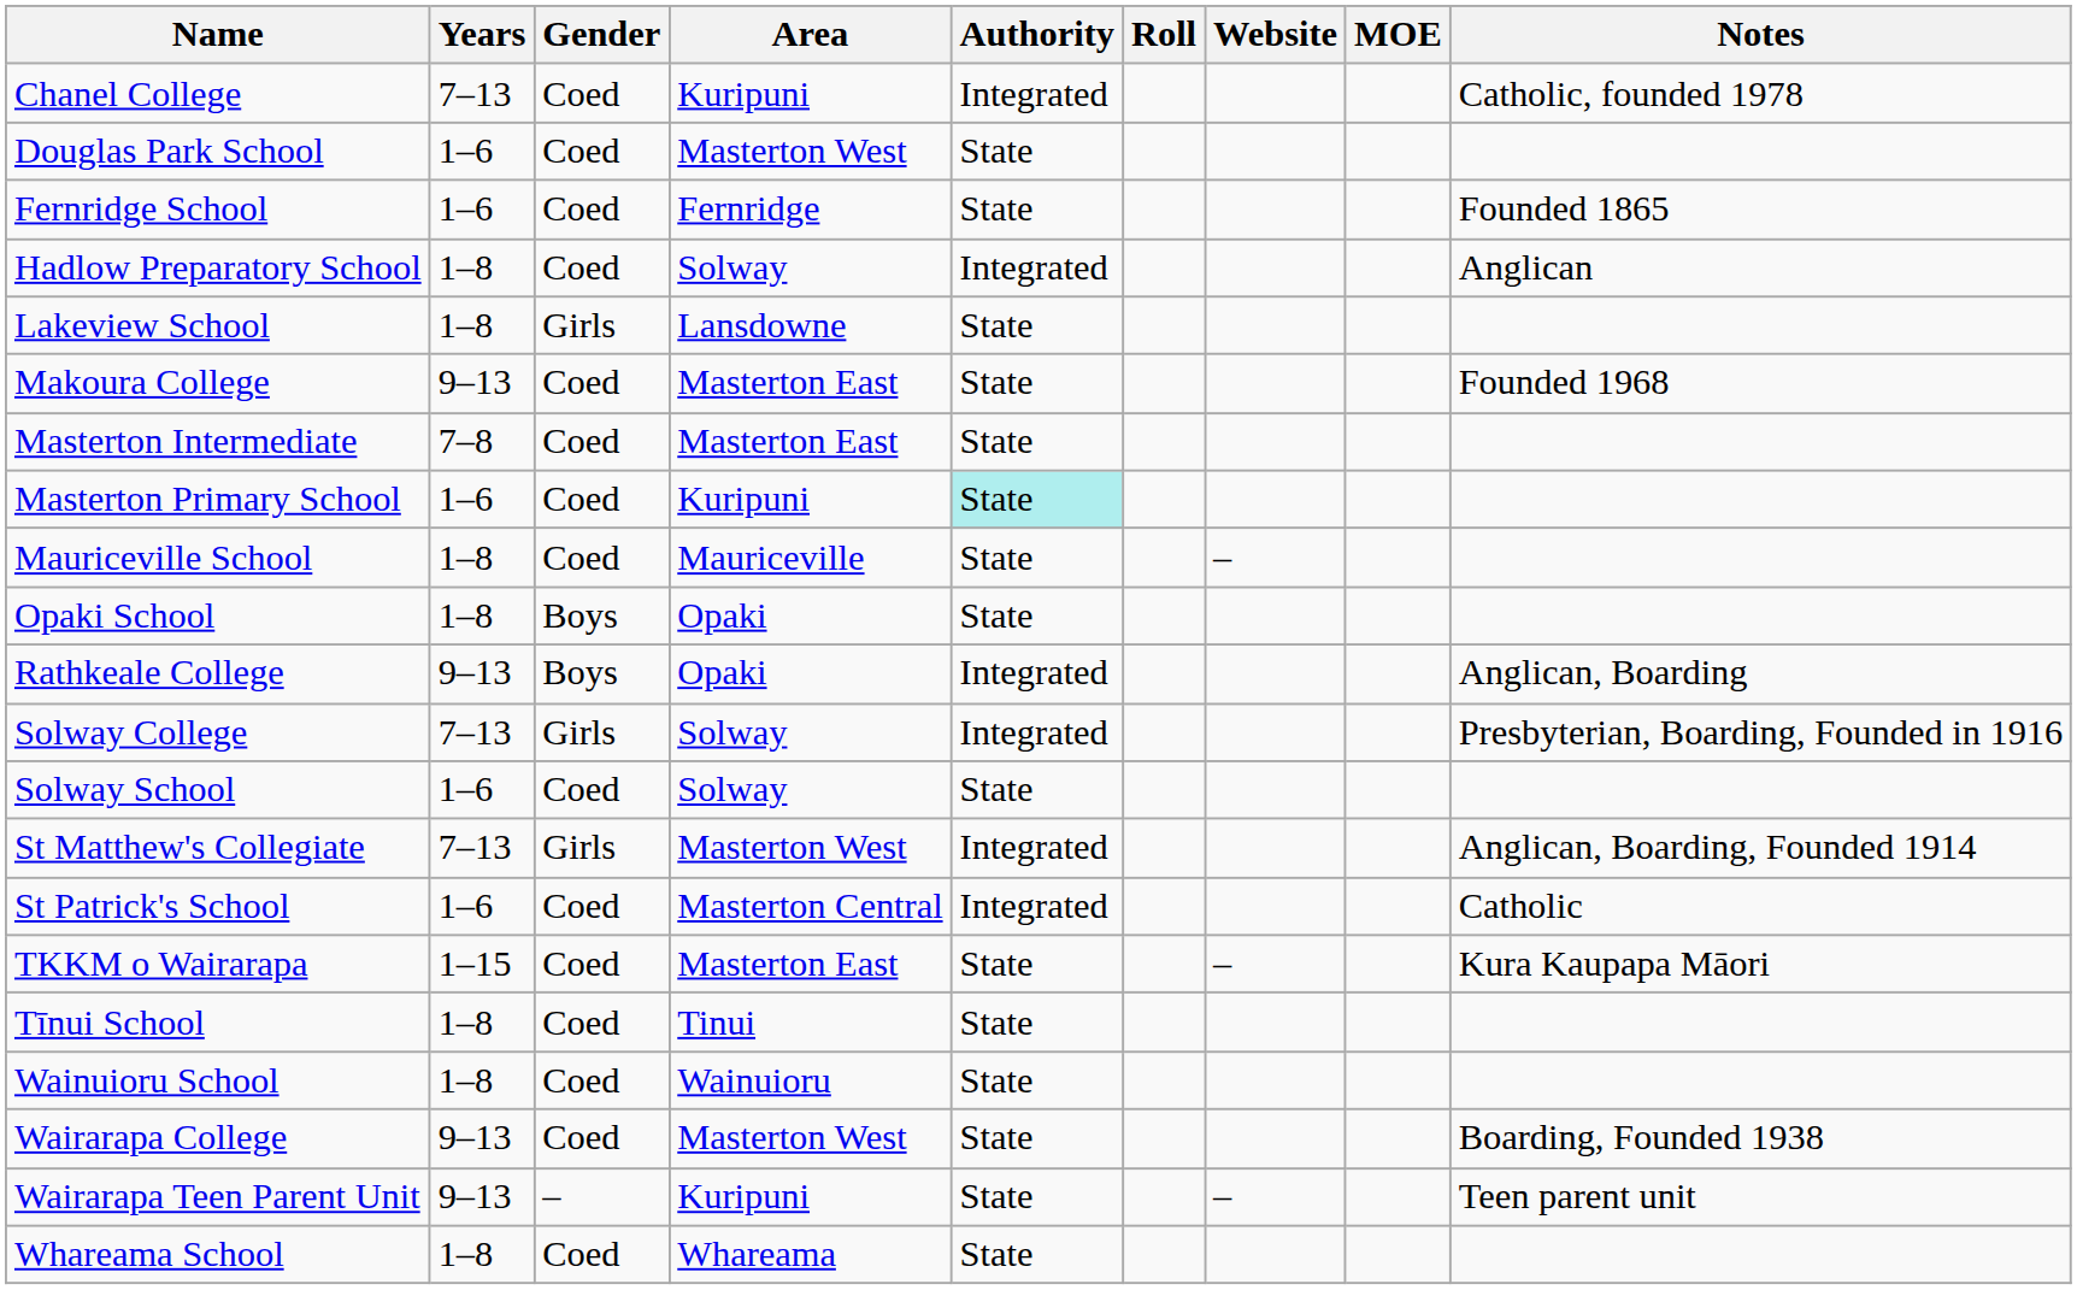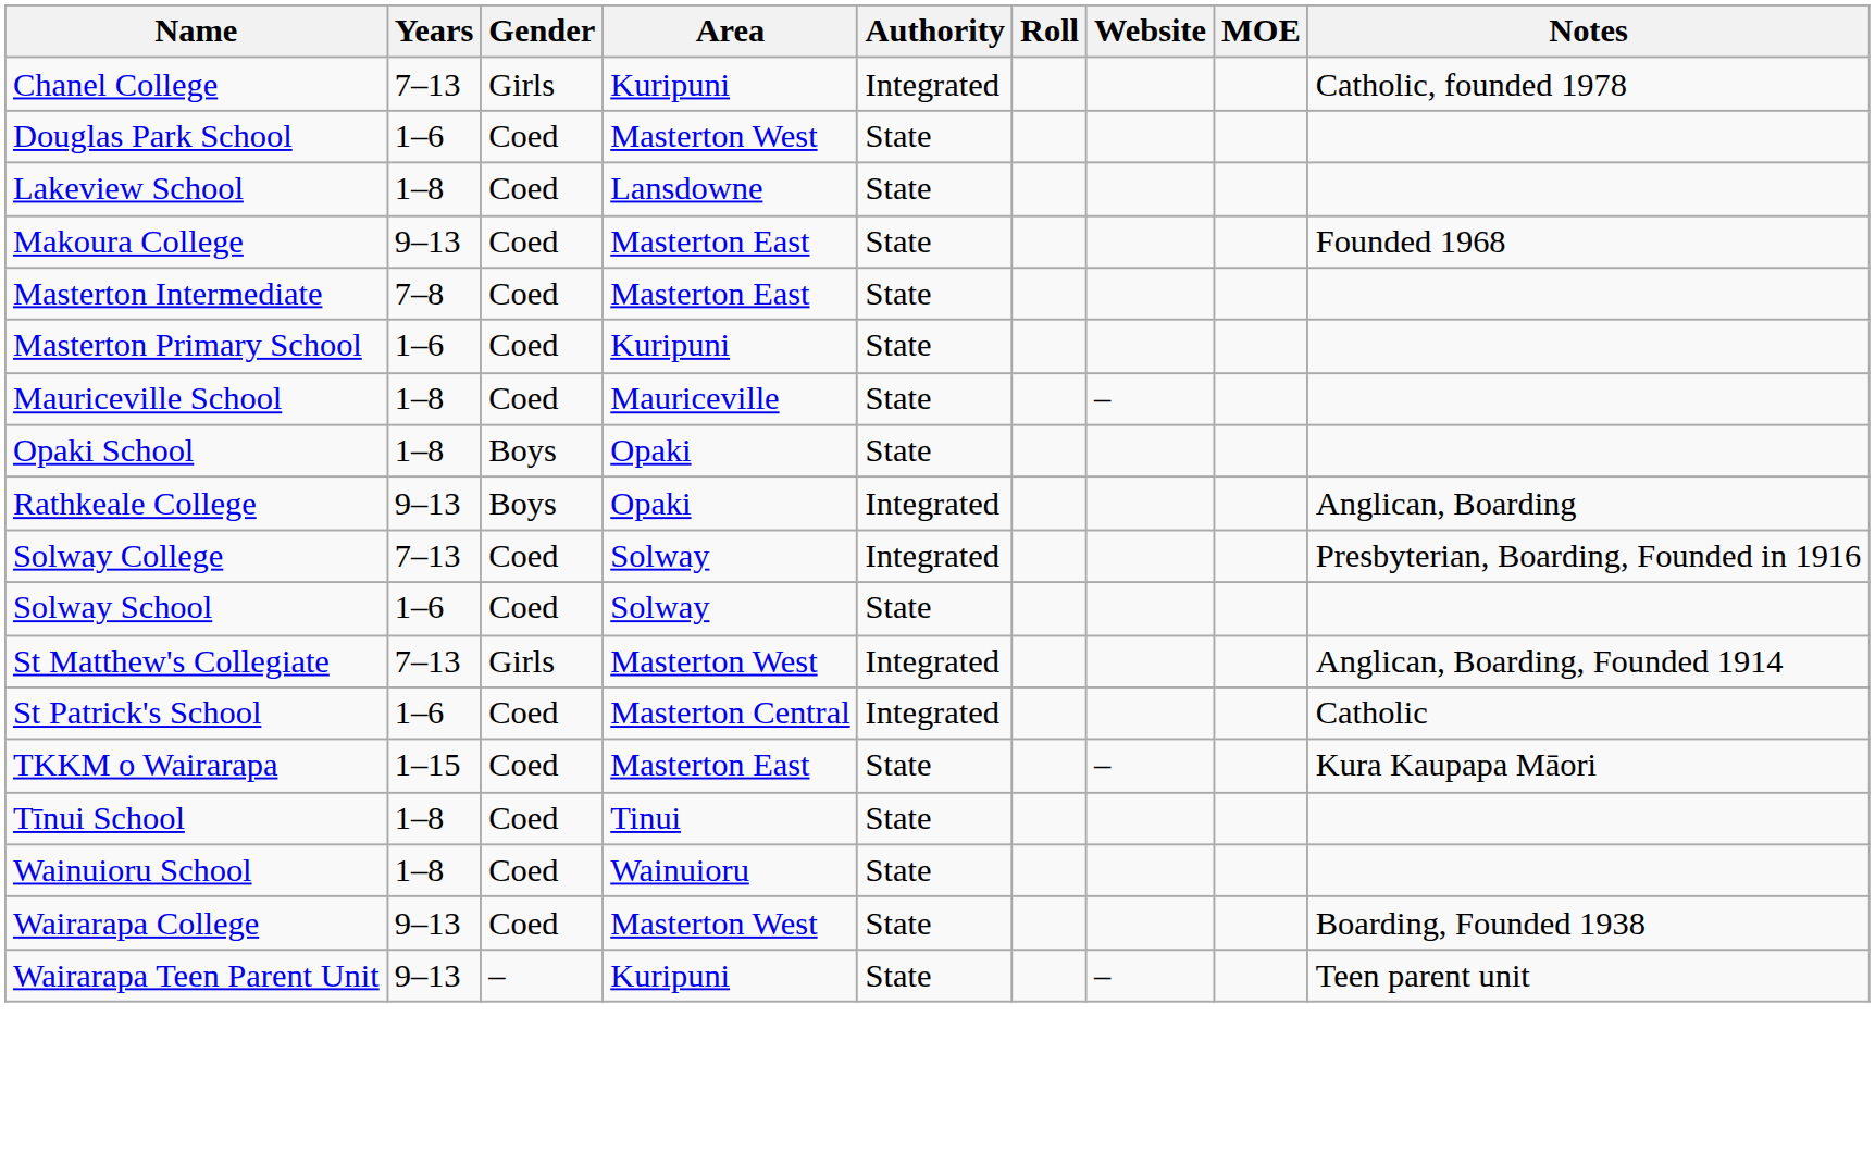Chanel College | Gender: Coed -> Girls
- row: Fernridge School | 1–6 | Coed | Fernridge | State | Founded 1865
- row: Hadlow Preparatory School | 1–8 | Coed | Solway | Integrated | Anglican
Lakeview School | Gender: Girls -> Coed
Masterton Primary School | Authority: paleturquoise background -> no background
Solway College | Gender: Girls -> Coed
- row: Whareama School | 1–8 | Coed | Whareama | State
